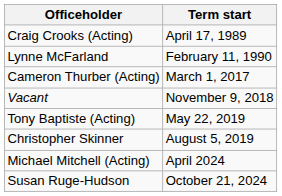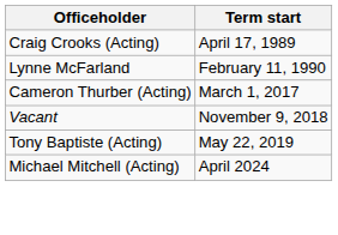- row: Christopher Skinner | August 5, 2019
- row: Susan Ruge-Hudson | October 21, 2024
